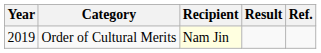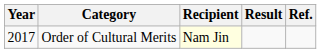Order of Cultural Merits | Year: 2019 -> 2017
